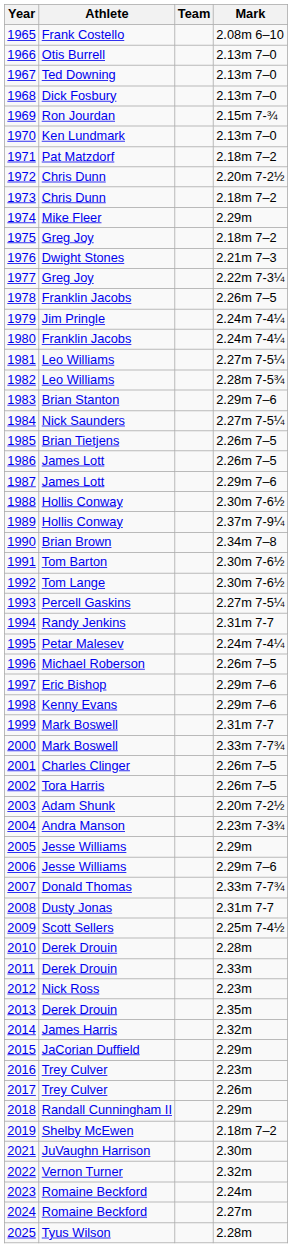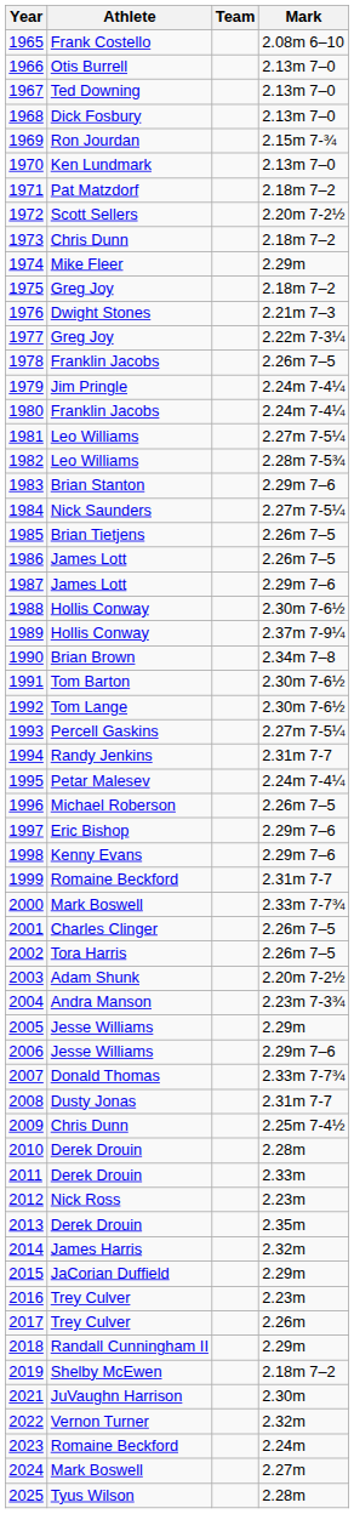1972 | Athlete: Chris Dunn -> Scott Sellers
1999 | Athlete: Mark Boswell -> Romaine Beckford
2009 | Athlete: Scott Sellers -> Chris Dunn
2024 | Athlete: Romaine Beckford -> Mark Boswell
